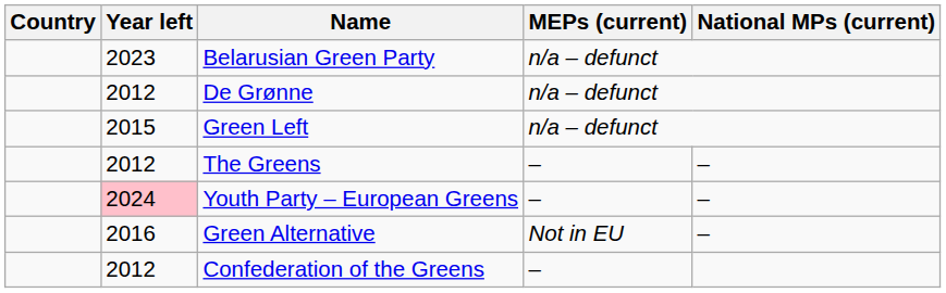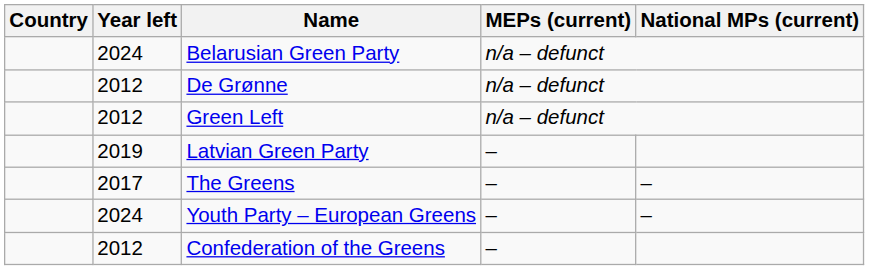Belarusian Green Party | Year left: 2023 -> 2024
Green Left | Year left: 2015 -> 2012
+ row: 2019 | Latvian Green Party | –
The Greens | Year left: 2012 -> 2017
Youth Party – European Greens | Year left: pink background -> no background
- row: 2016 | Green Alternative | Not in EU | –
